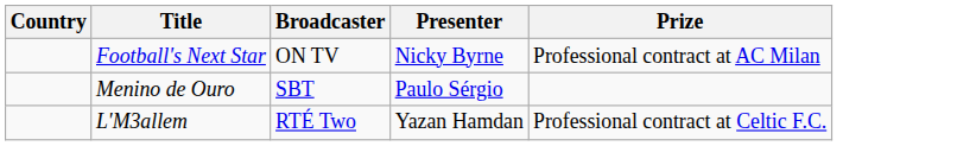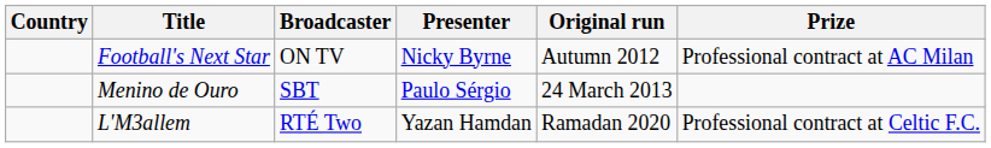+ column: Original run | Autumn 2012 | 24 March 2013 | Ramadan 2020
